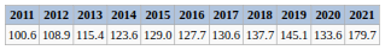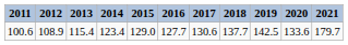100.6 | 2014: 123.6 -> 123.4
100.6 | 2019: 145.1 -> 142.5
